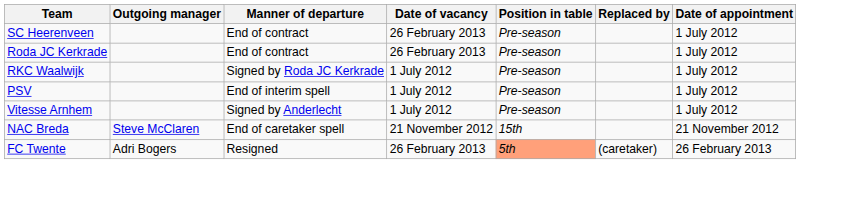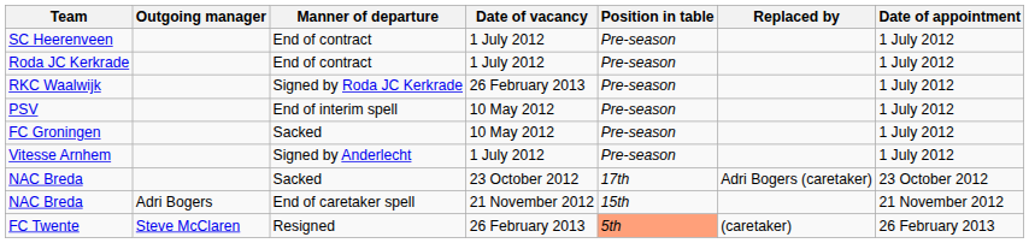SC Heerenveen | Date of vacancy: 26 February 2013 -> 1 July 2012
Roda JC Kerkrade | Date of vacancy: 26 February 2013 -> 1 July 2012
RKC Waalwijk | Date of vacancy: 1 July 2012 -> 26 February 2013
PSV | Date of vacancy: 1 July 2012 -> 10 May 2012
+ row: FC Groningen | Sacked | 10 May 2012 | Pre-season | 1 July 2012
+ row: NAC Breda | Sacked | 23 October 2012 | 17th | Adri Bogers (caretaker) | 23 October 2012
NAC Breda / End of caretaker spell | Outgoing manager: Steve McClaren -> Adri Bogers
FC Twente | Outgoing manager: Adri Bogers -> Steve McClaren
